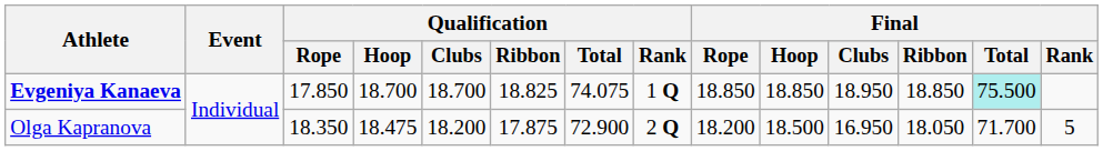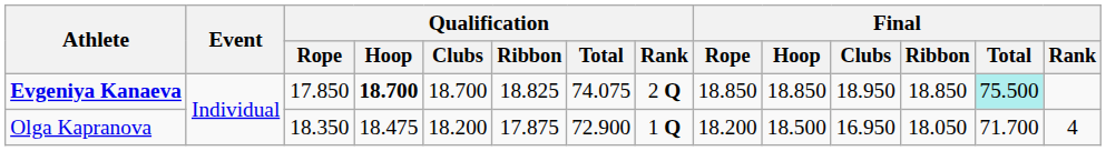Evgeniya Kanaeva | Qualification / Hoop: normal -> bold
Evgeniya Kanaeva | Qualification / Rank: 1 Q -> 2 Q
Olga Kapranova | Qualification / Rank: 2 Q -> 1 Q
Olga Kapranova | Final / Rank: 5 -> 4
